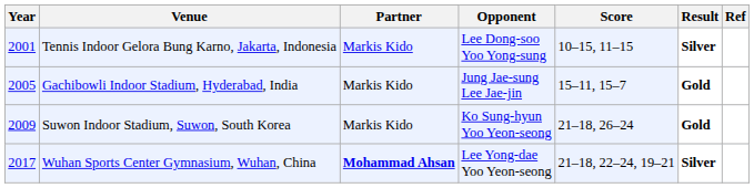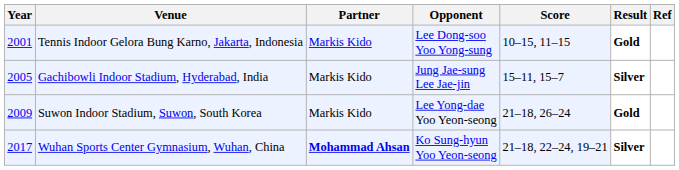Tennis Indoor Gelora Bung Karno, Jakarta, Indonesia | Result: Silver -> Gold
Gachibowli Indoor Stadium, Hyderabad, India | Result: Gold -> Silver
Suwon Indoor Stadium, Suwon, South Korea | Opponent: Ko Sung-hyun Yoo Yeon-seong -> Lee Yong-dae Yoo Yeon-seong
Wuhan Sports Center Gymnasium, Wuhan, China | Opponent: Lee Yong-dae Yoo Yeon-seong -> Ko Sung-hyun Yoo Yeon-seong
